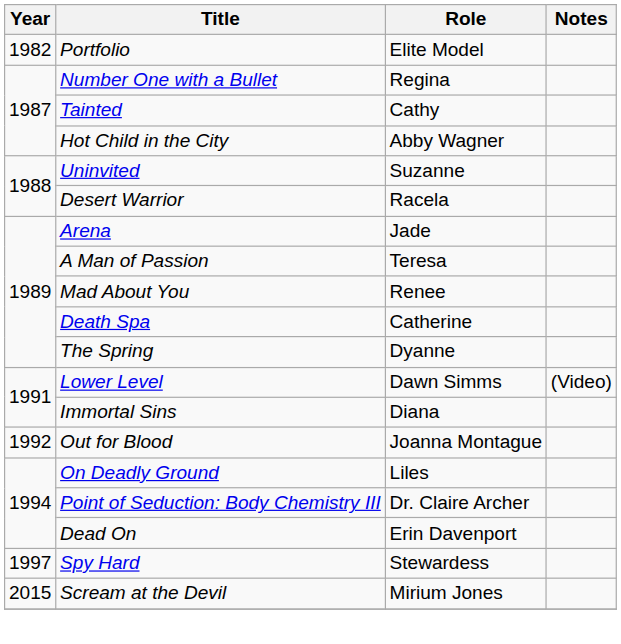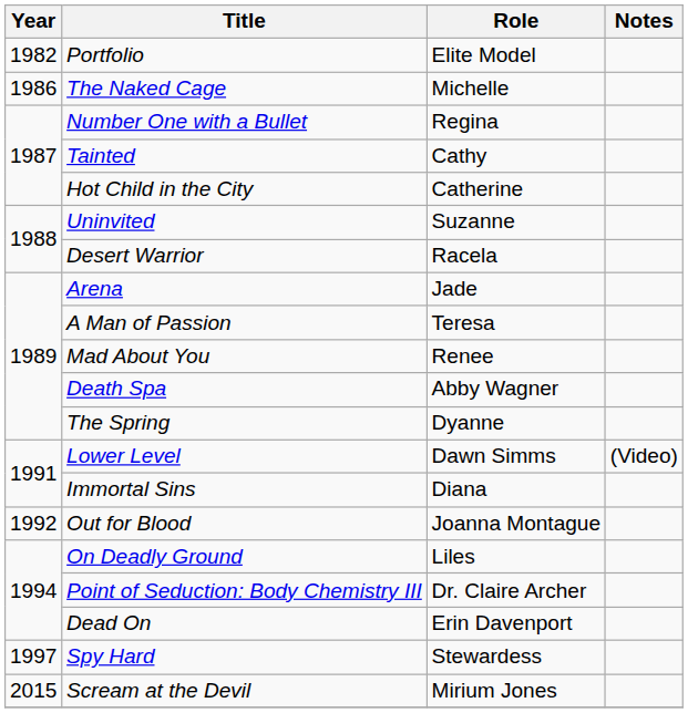+ row: 1986 | The Naked Cage | Michelle
Hot Child in the City | Role: Abby Wagner -> Catherine
Death Spa | Role: Catherine -> Abby Wagner
